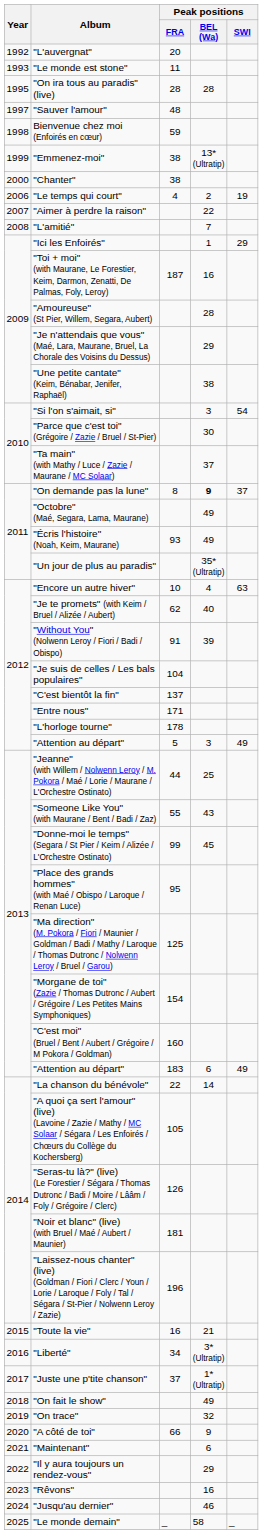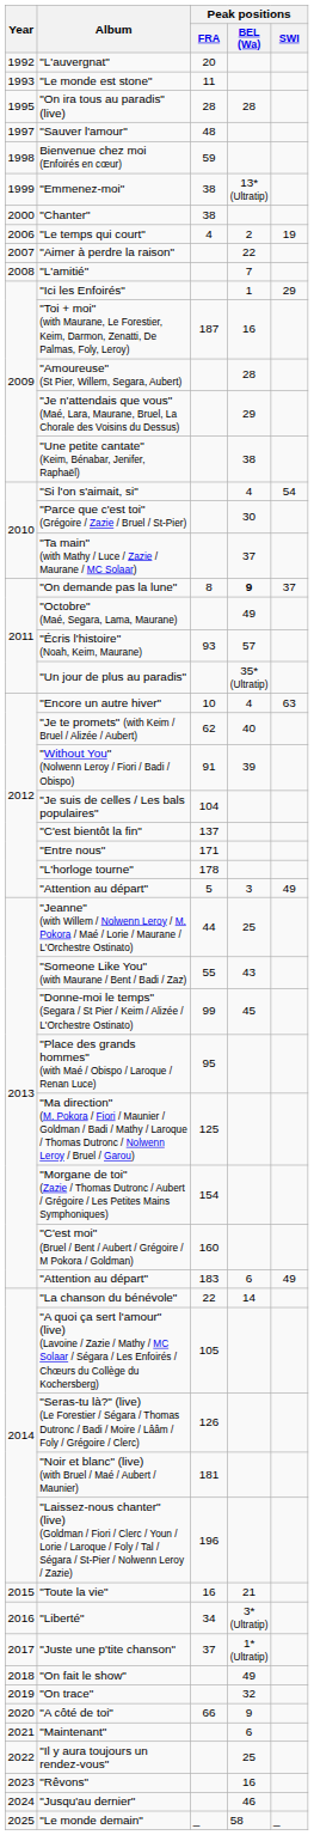"Si l'on s'aimait, si" | Peak positions / BEL (Wa): 3 -> 4
"Écris l'histoire" (Noah, Keim, Maurane) | Peak positions / BEL (Wa): 49 -> 57
"Il y aura toujours un rendez-vous" | Peak positions / BEL (Wa): 29 -> 25
